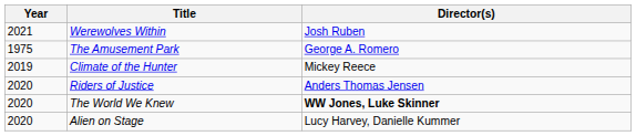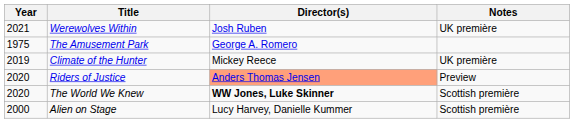+ column: Notes | UK première | UK première | Preview | Scottish première | Scottish première
Riders of Justice | Director(s): no background -> lightsalmon background
Alien on Stage | Year: 2020 -> 2000
